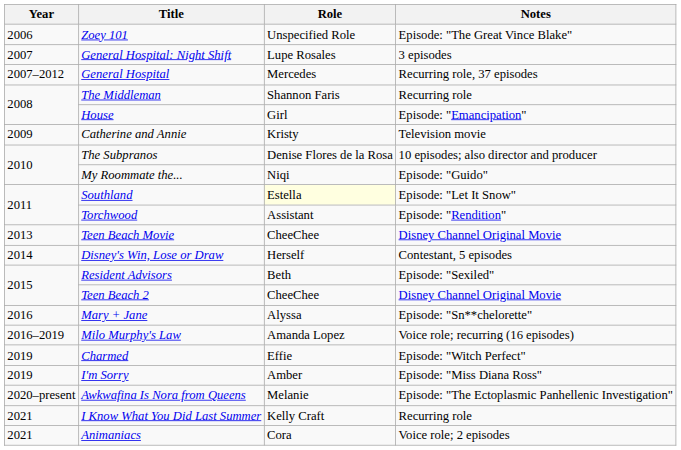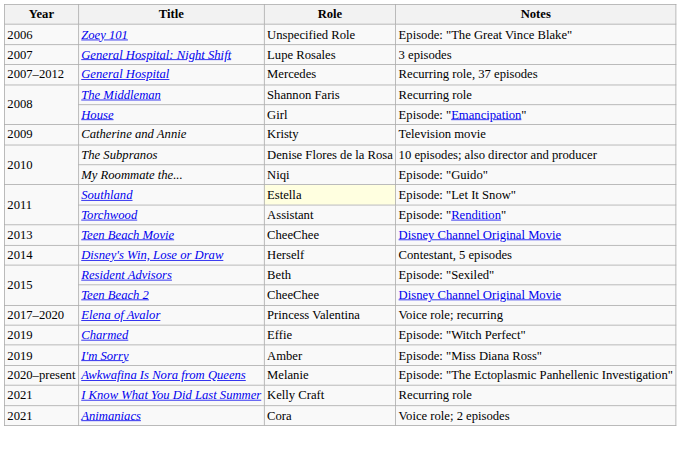- row: 2016 | Mary + Jane | Alyssa | Episode: "Sn**chelorette"
- row: 2016–2019 | Milo Murphy's Law | Amanda Lopez | Voice role; recurring (16 episodes)
+ row: 2017–2020 | Elena of Avalor | Princess Valentina | Voice role; recurring
